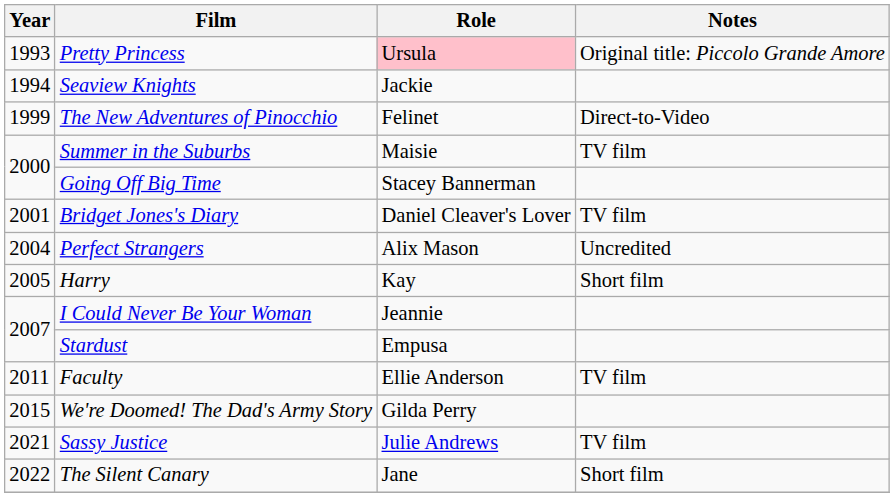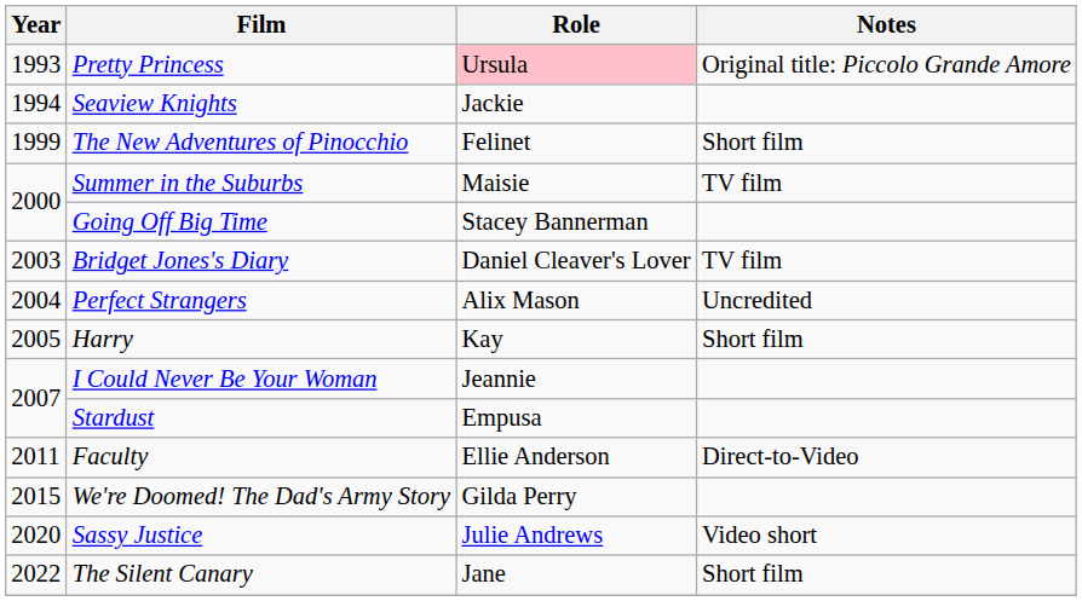The New Adventures of Pinocchio | Notes: Direct-to-Video -> Short film
Bridget Jones's Diary | Year: 2001 -> 2003
Faculty | Notes: TV film -> Direct-to-Video
Sassy Justice | Year: 2021 -> 2020
Sassy Justice | Notes: TV film -> Video short
